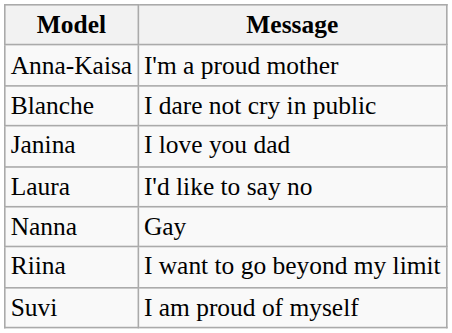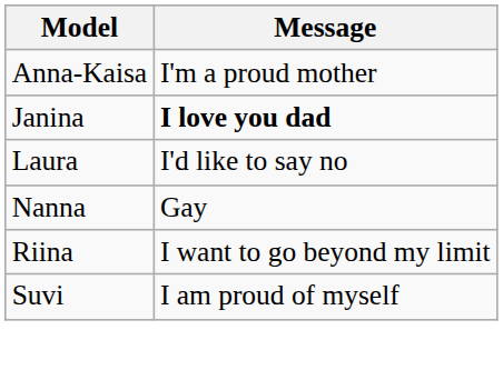- row: Blanche | I dare not cry in public
Janina | Message: normal -> bold
